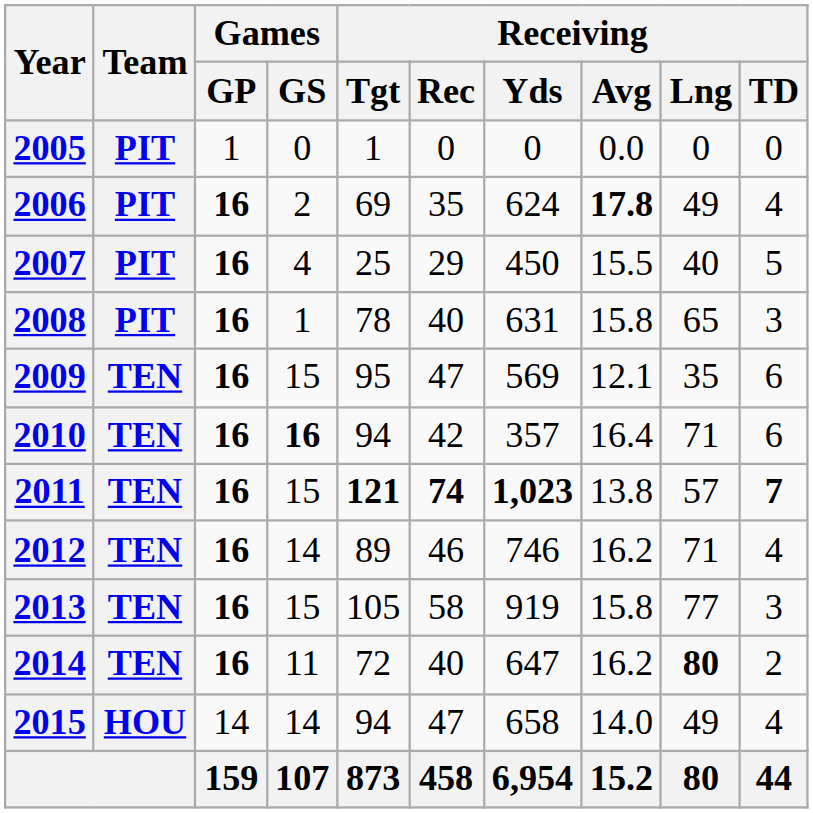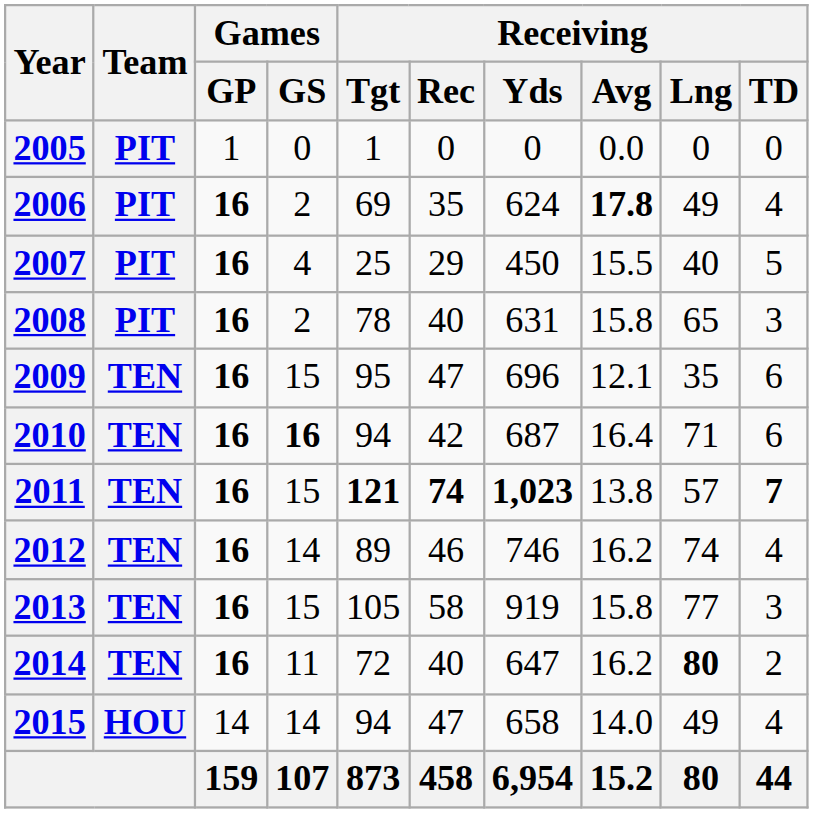2008 | Games / GS: 1 -> 2
2009 | Receiving / Yds: 569 -> 696
2010 | Receiving / Yds: 357 -> 687
2012 | Receiving / Lng: 71 -> 74
